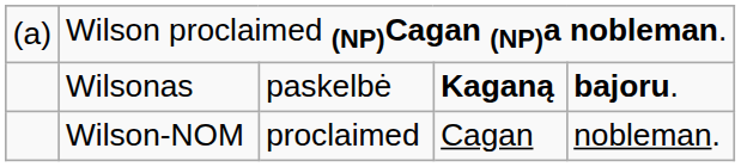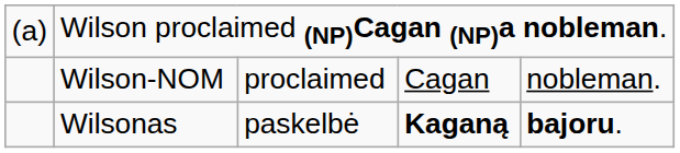rows swapped: Wilsonas <-> Wilson-NOM
